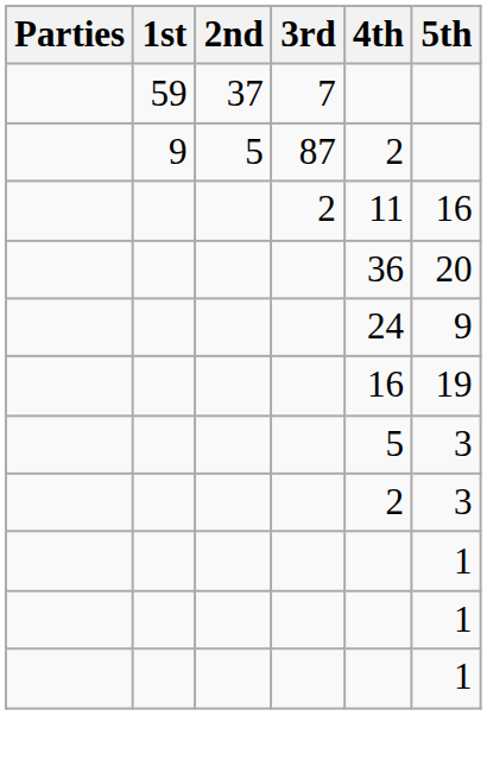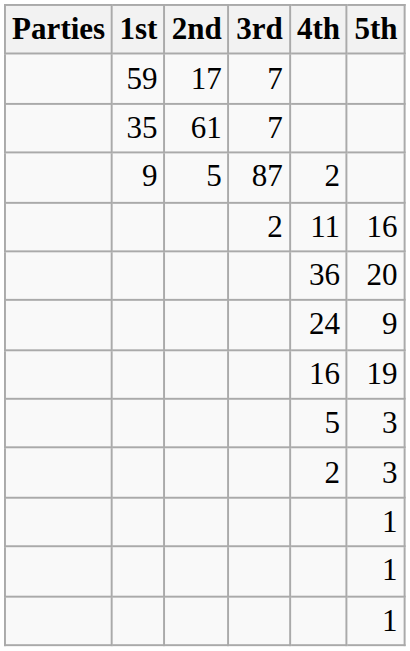59 | 2nd: 37 -> 17
+ row: 35 | 61 | 7
